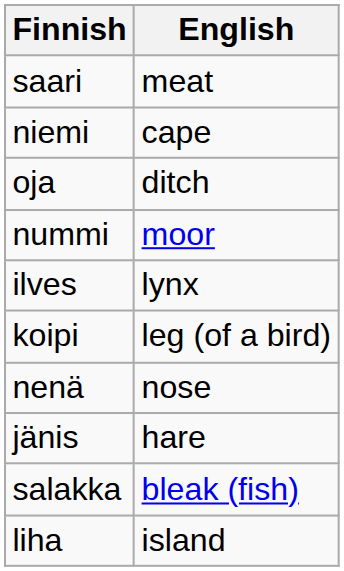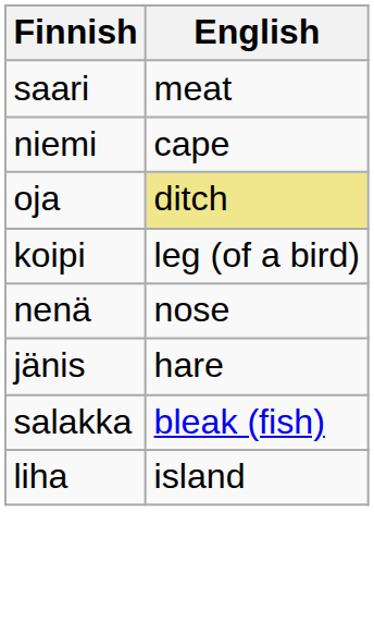oja | English: no background -> khaki background
- row: nummi | moor
- row: ilves | lynx
